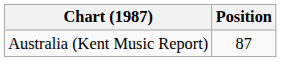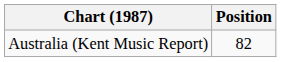Australia (Kent Music Report) | Position: 87 -> 82
